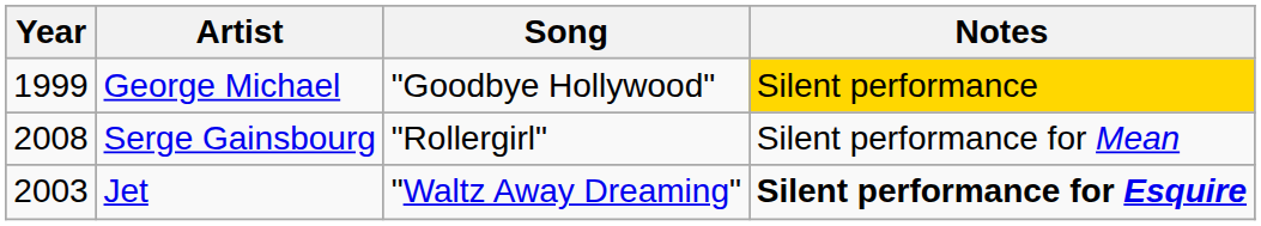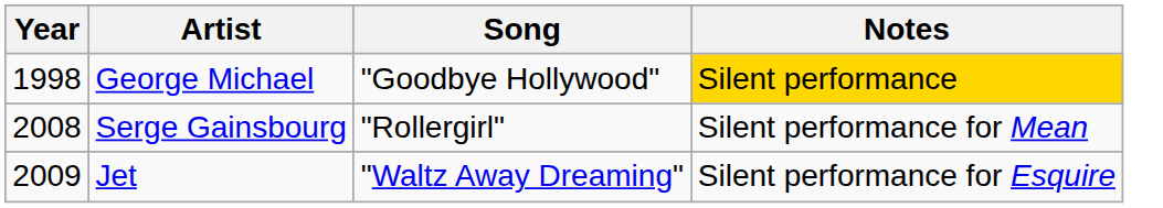George Michael | Year: 1999 -> 1998
Jet | Year: 2003 -> 2009
Jet | Notes: bold -> normal
